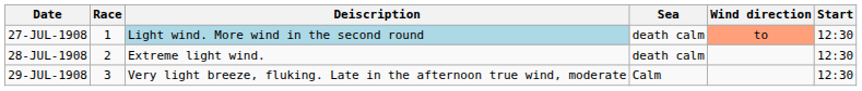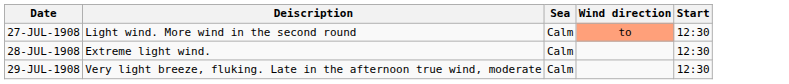- column: Race | 1 | 2 | 3
27-JUL-1908 | Deiscription: lightblue background -> no background
27-JUL-1908 | Sea: death calm -> Calm
28-JUL-1908 | Sea: death calm -> Calm
